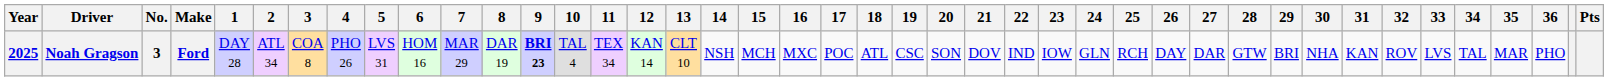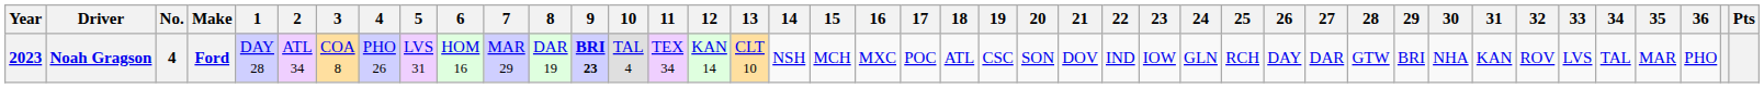Noah Gragson | Year: 2025 -> 2023
Noah Gragson | No.: 3 -> 4
